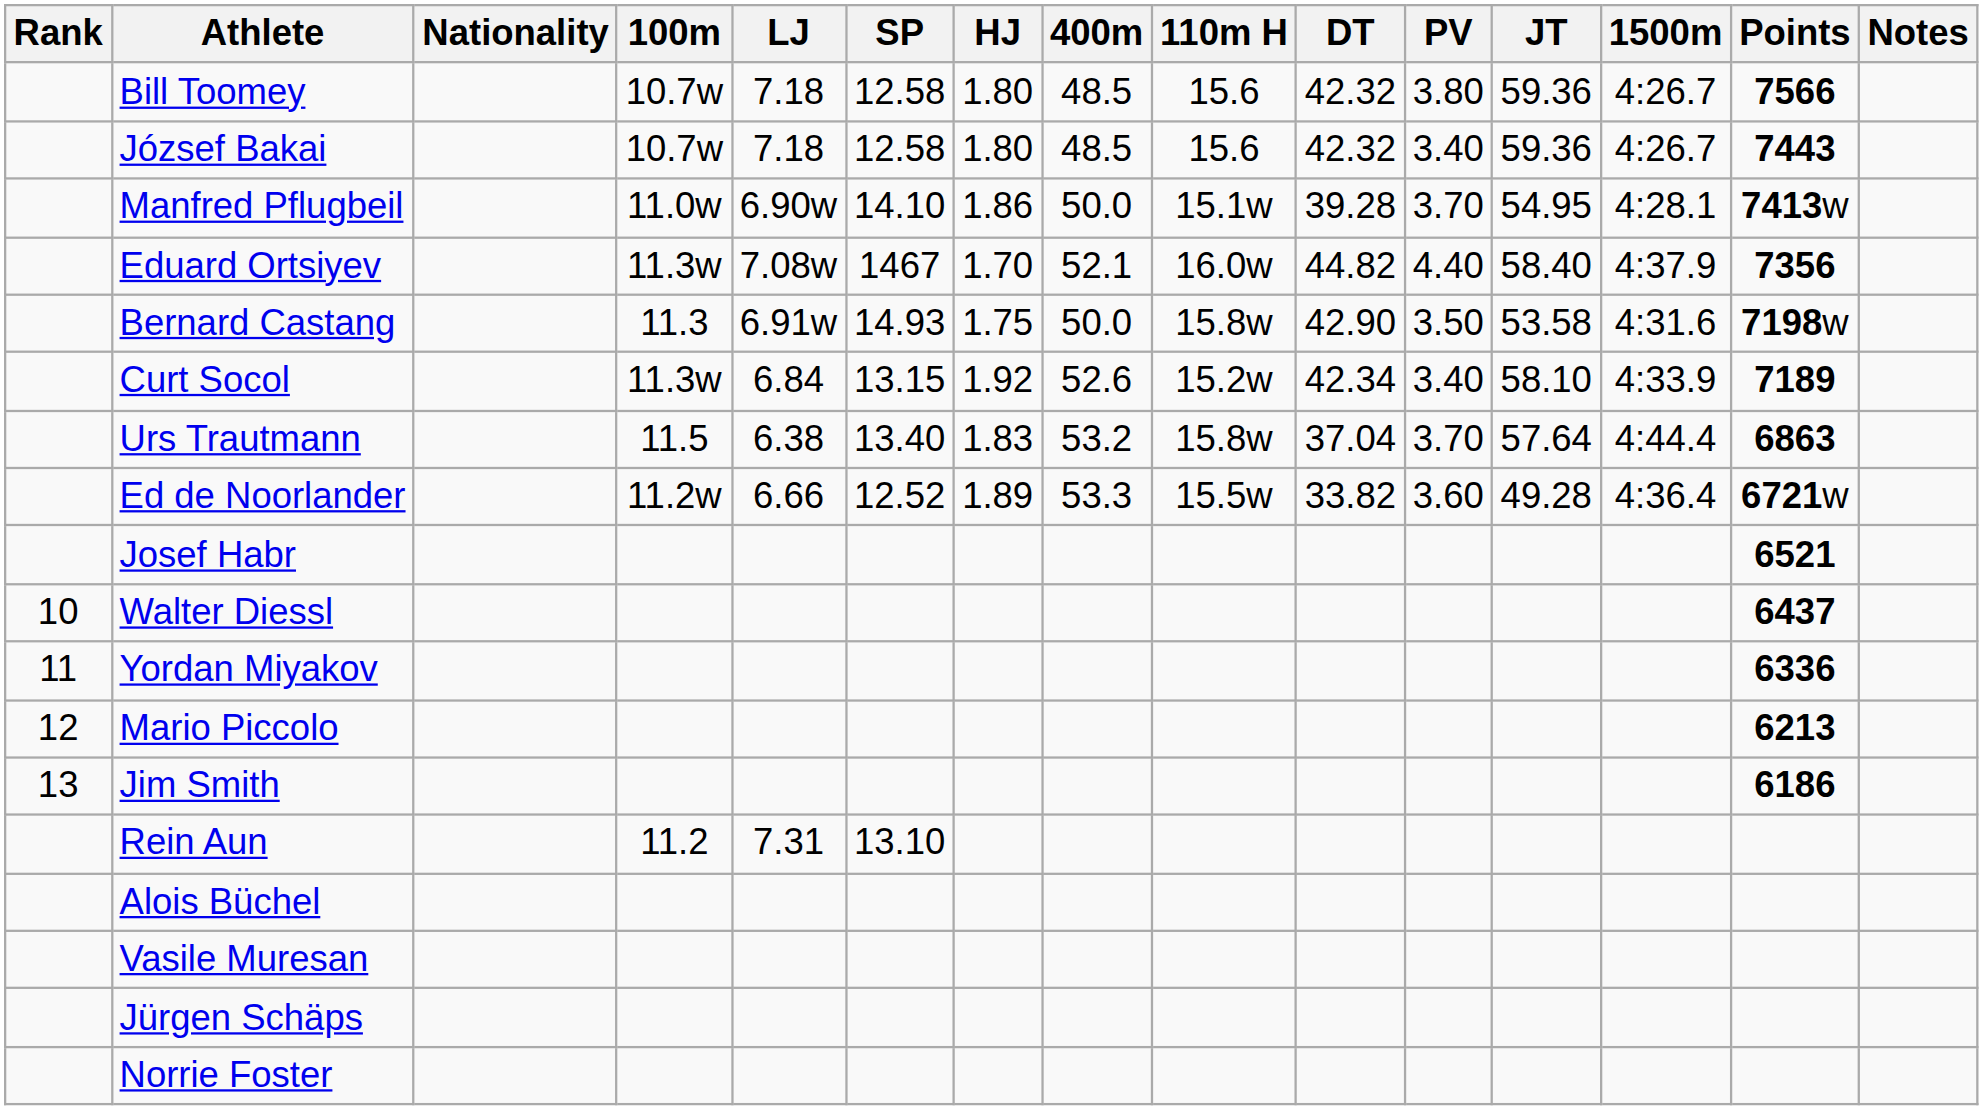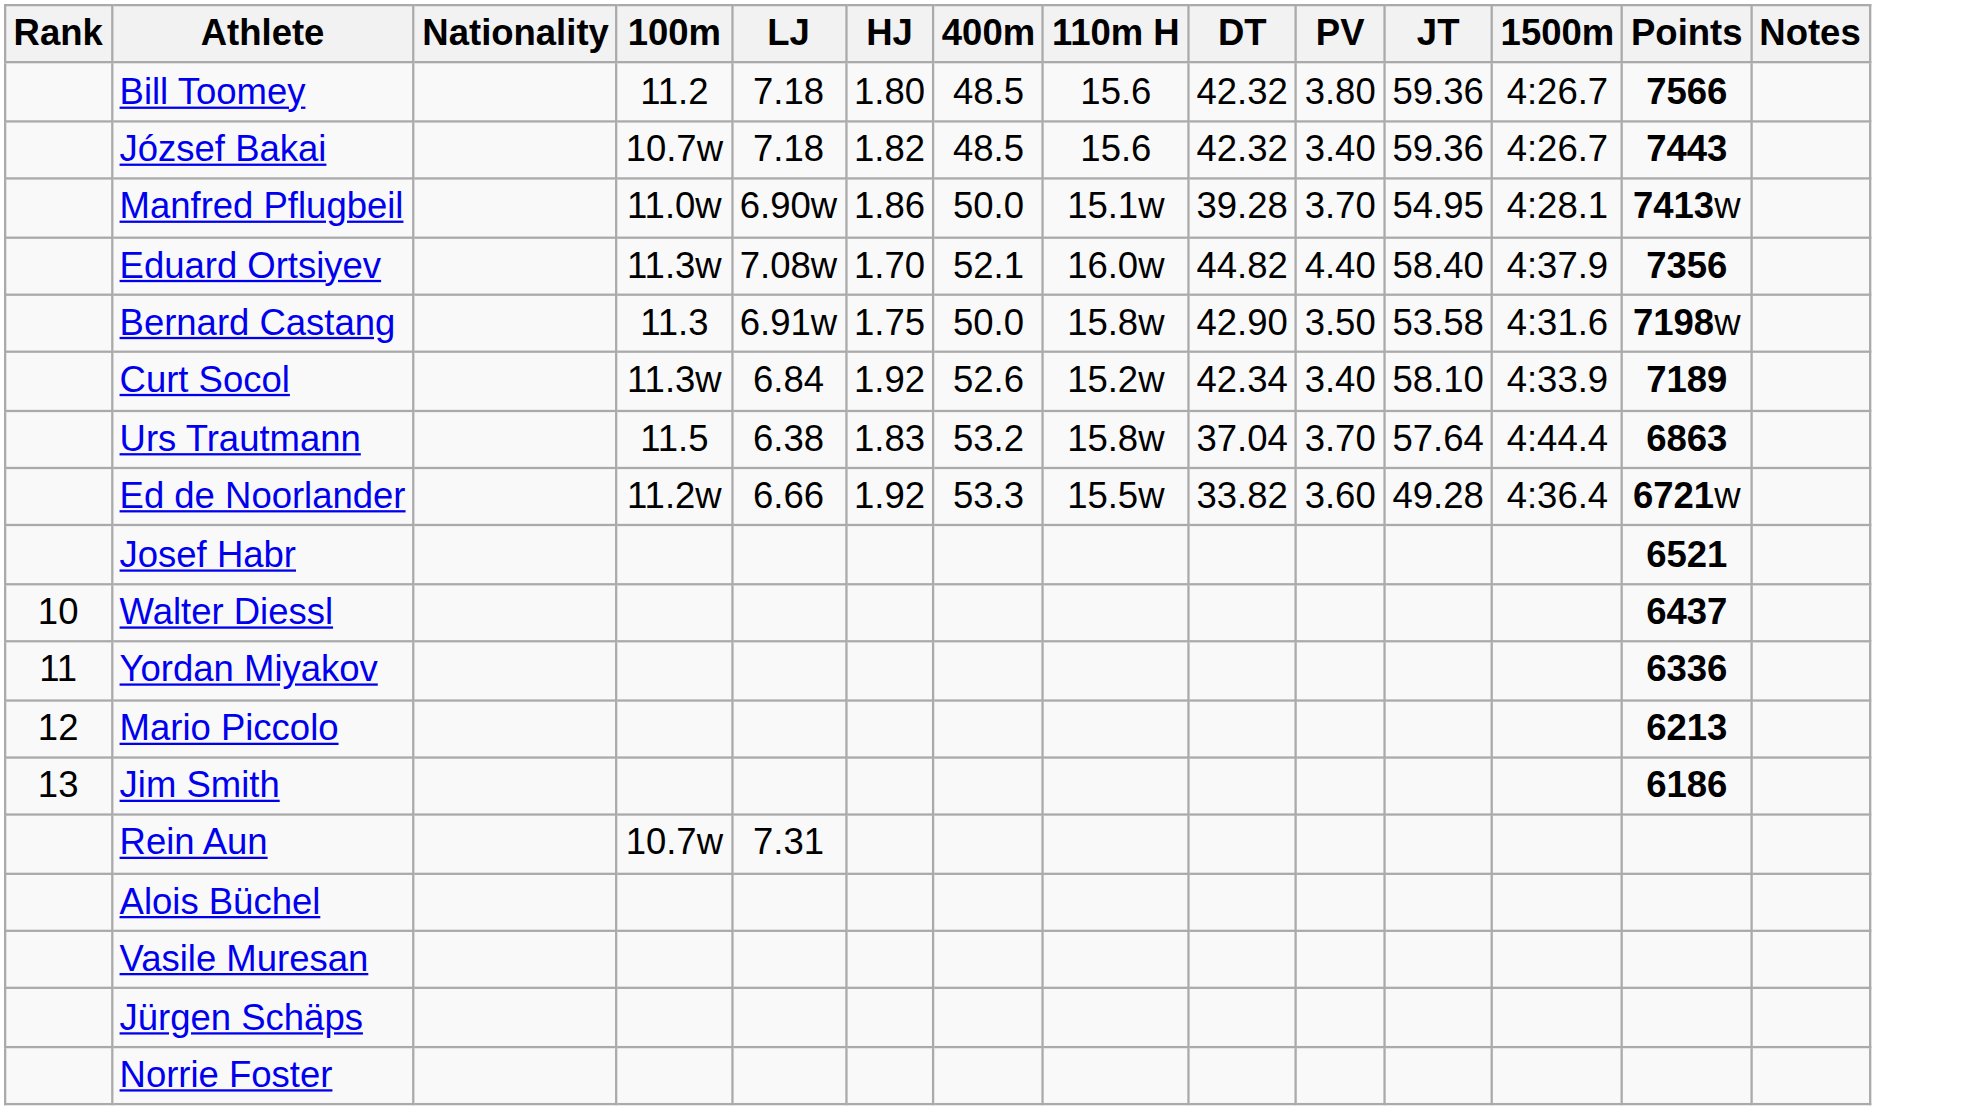- column: SP | 12.58 | 12.58 | 14.10 | 1467 | 14.93 | 13.15 | 13.40 | 12.52 | 13.10
Bill Toomey | 100m: 10.7w -> 11.2
József Bakai | HJ: 1.80 -> 1.82
Ed de Noorlander | HJ: 1.89 -> 1.92
Rein Aun | 100m: 11.2 -> 10.7w
